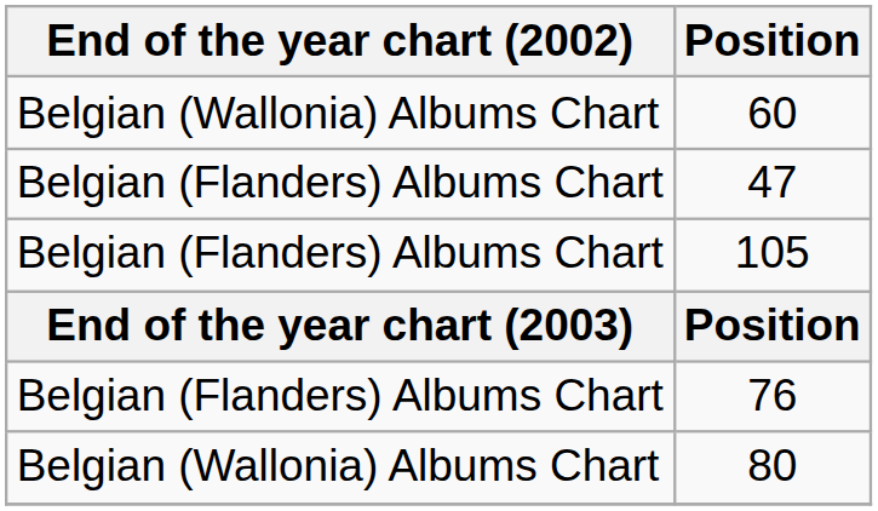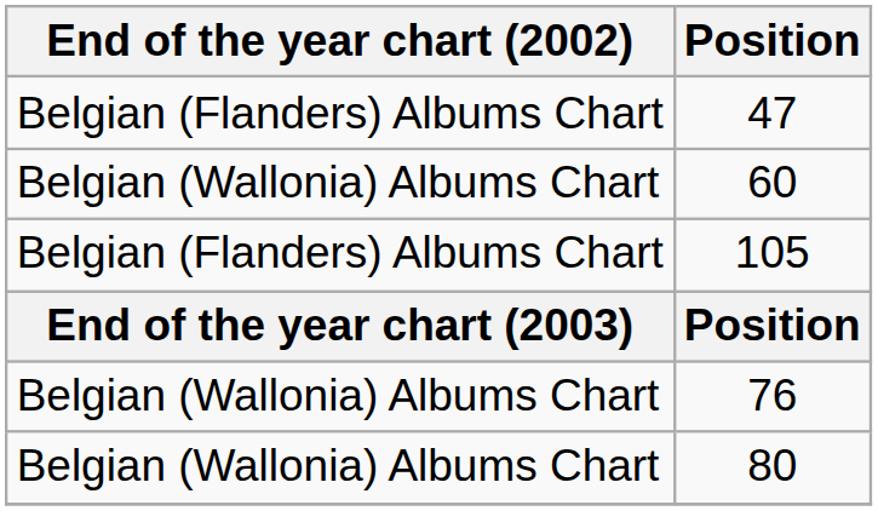rows swapped: 47 <-> 60
76 | End of the year chart (2002): Belgian (Flanders) Albums Chart -> Belgian (Wallonia) Albums Chart
